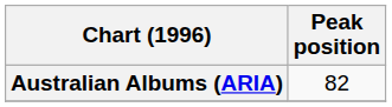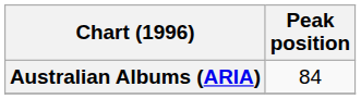Australian Albums (ARIA) | Peak position: 82 -> 84
